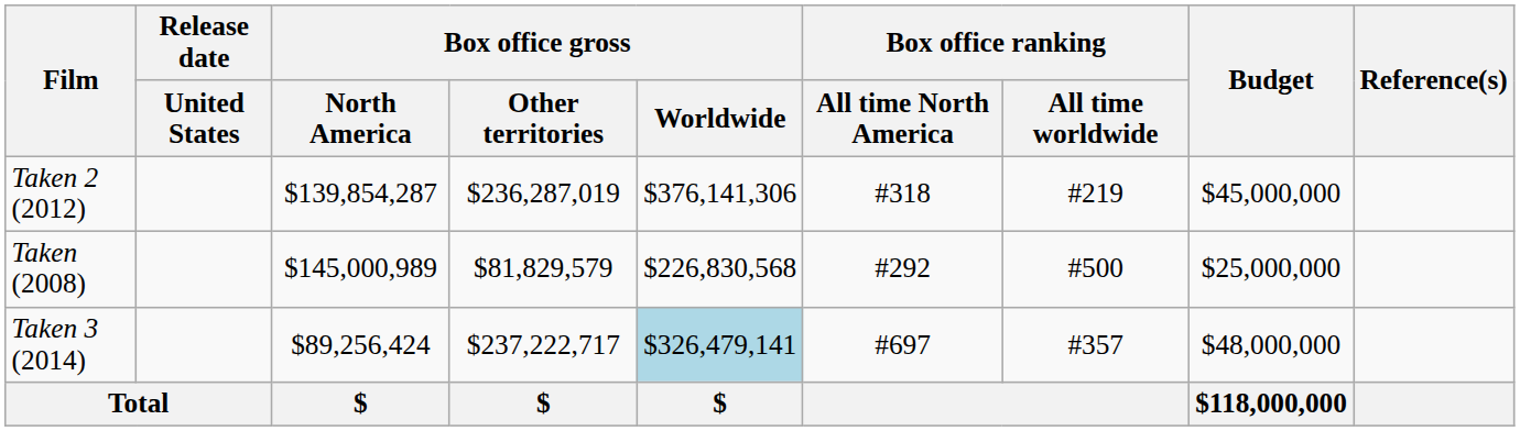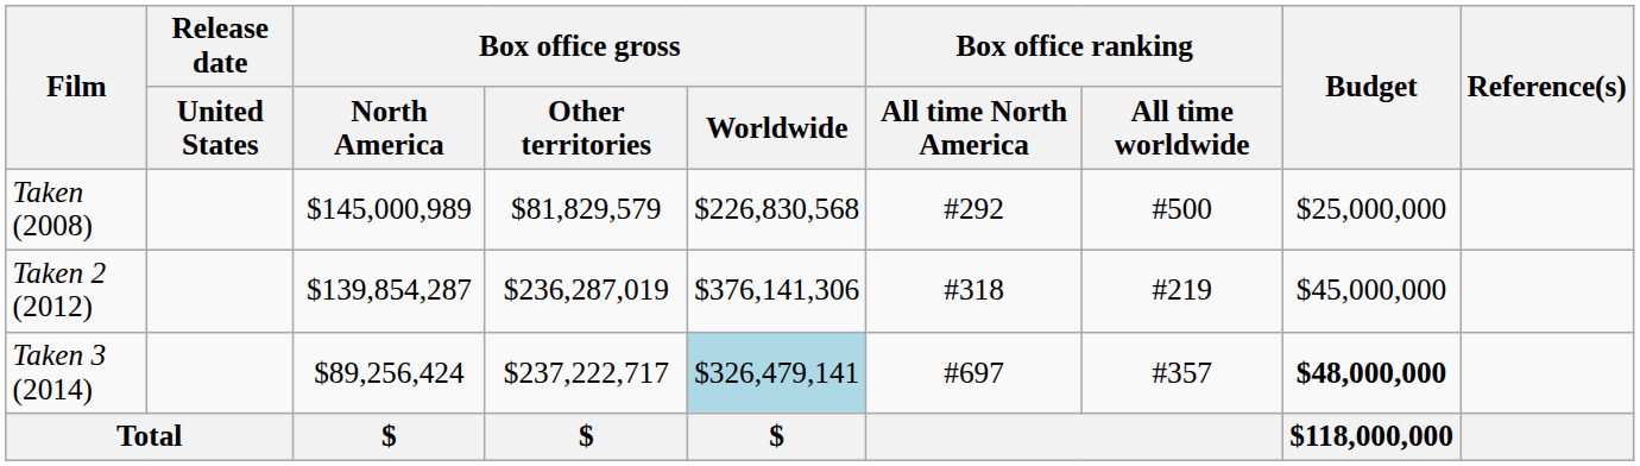rows swapped: Taken (2008) <-> Taken 2 (2012)
Taken 3 (2014) | Budget: normal -> bold
